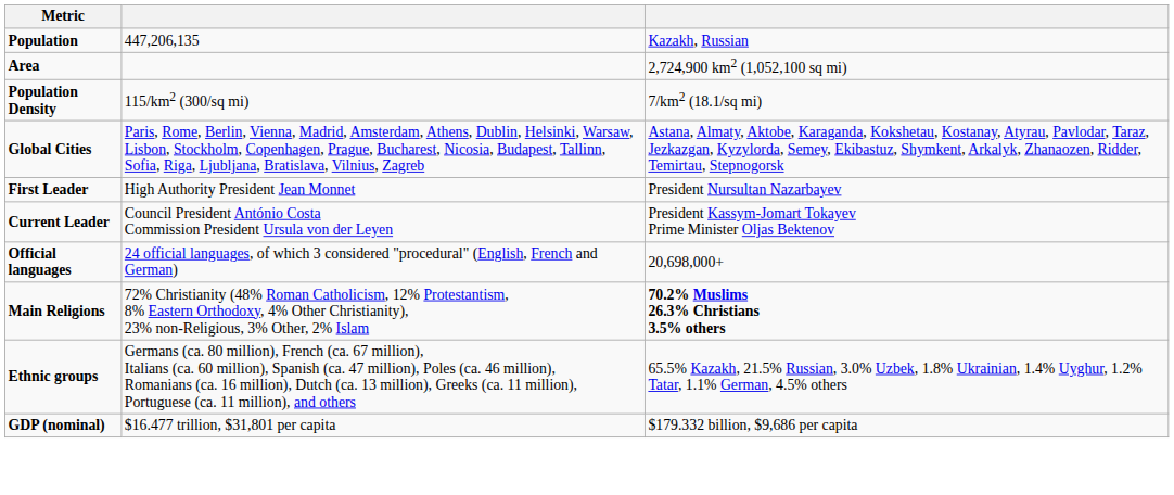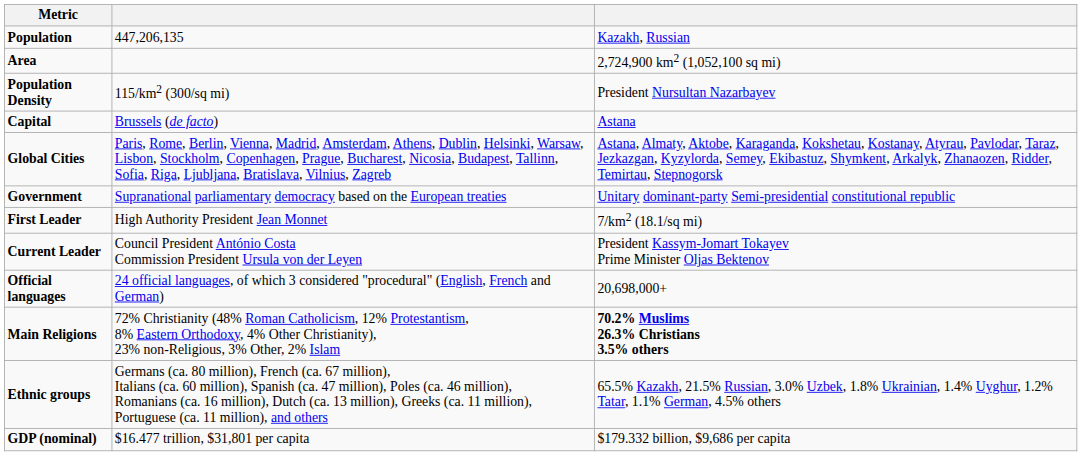Population Density | column 3: 7/km2 (18.1/sq mi) -> President Nursultan Nazarbayev
+ row: Capital | Brussels (de facto) | Astana
+ row: Government | Supranational parliamentary democracy based on the European treaties | Unitary dominant-party Semi-presidential constitutional republic
First Leader | column 3: President Nursultan Nazarbayev -> 7/km2 (18.1/sq mi)
